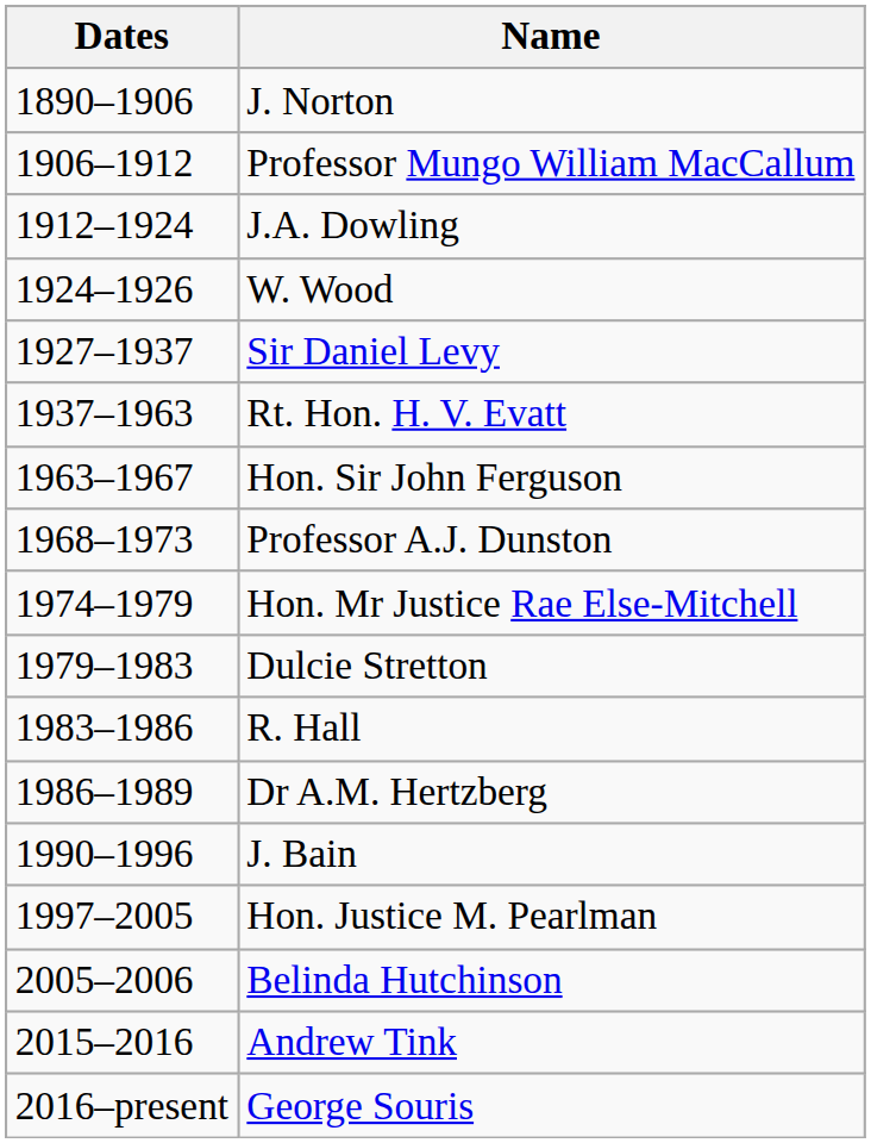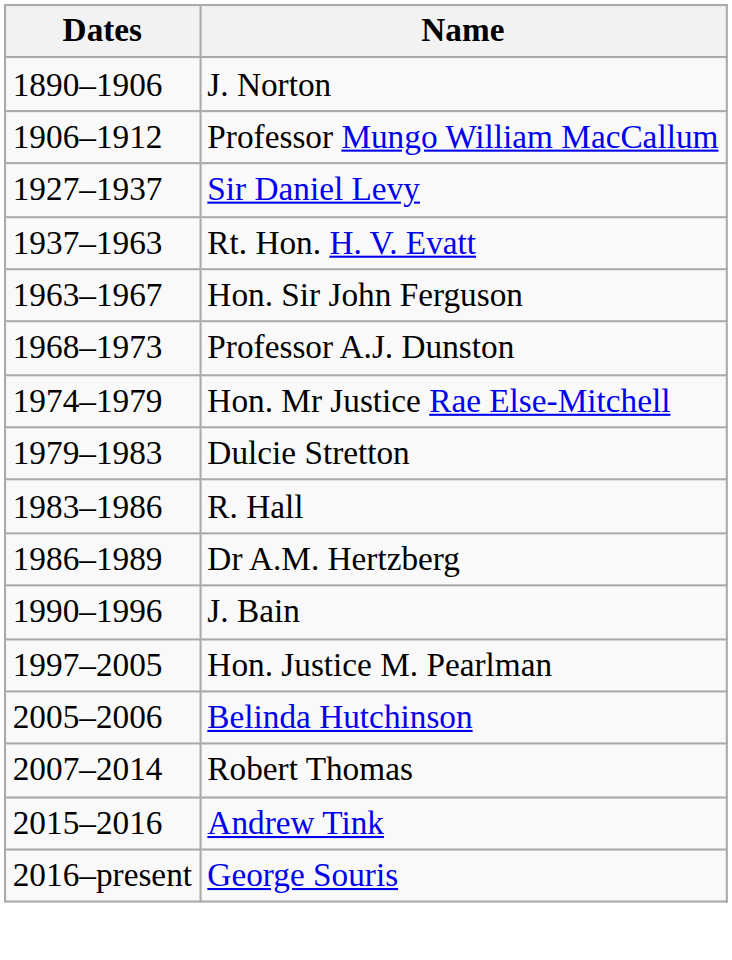- row: 1912–1924 | J.A. Dowling
- row: 1924–1926 | W. Wood
+ row: 2007–2014 | Robert Thomas
